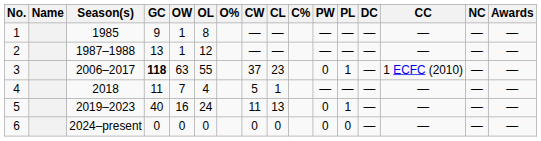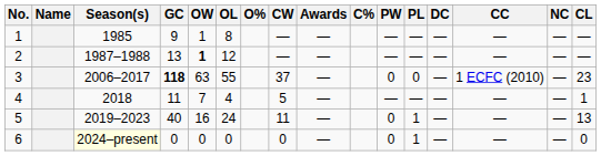columns swapped: CL <-> Awards
2 | OW: normal -> bold
3 | PL: 1 -> 0
6 | Season(s): no background -> lightyellow background
6 | PL: 0 -> 1
